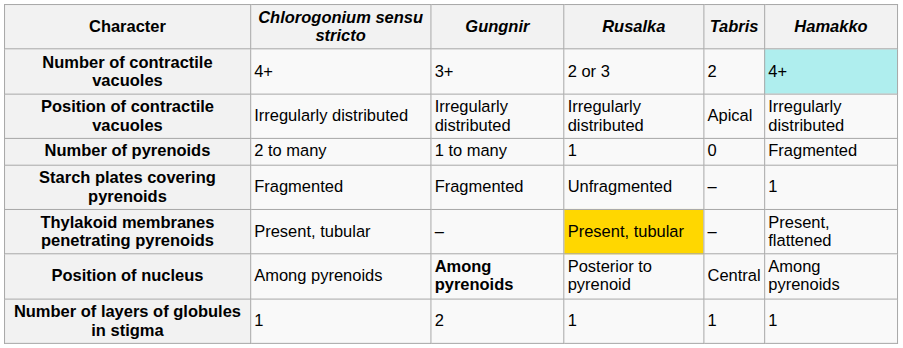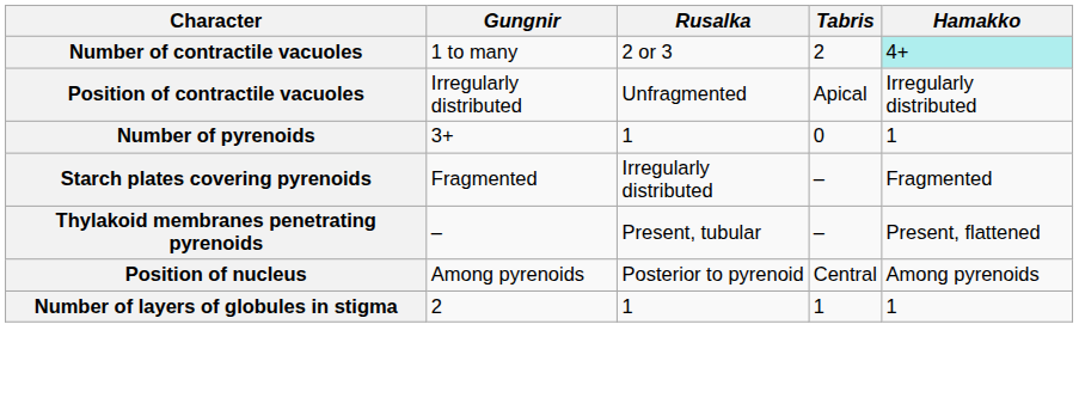- column: Chlorogonium sensu stricto | 4+ | Irregularly distributed | 2 to many | Fragmented | Present, tubular | Among pyrenoids | 1
Number of contractile vacuoles | Gungnir: 3+ -> 1 to many
Position of contractile vacuoles | Rusalka: Irregularly distributed -> Unfragmented
Number of pyrenoids | Gungnir: 1 to many -> 3+
Number of pyrenoids | Hamakko: Fragmented -> 1
Starch plates covering pyrenoids | Rusalka: Unfragmented -> Irregularly distributed
Starch plates covering pyrenoids | Hamakko: 1 -> Fragmented
Thylakoid membranes penetrating pyrenoids | Rusalka: gold background -> no background
Position of nucleus | Gungnir: bold -> normal
